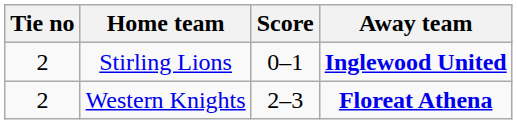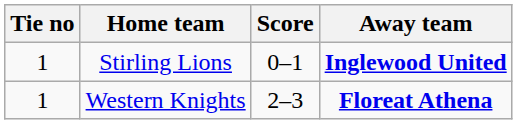Stirling Lions | Tie no: 2 -> 1
Western Knights | Tie no: 2 -> 1
